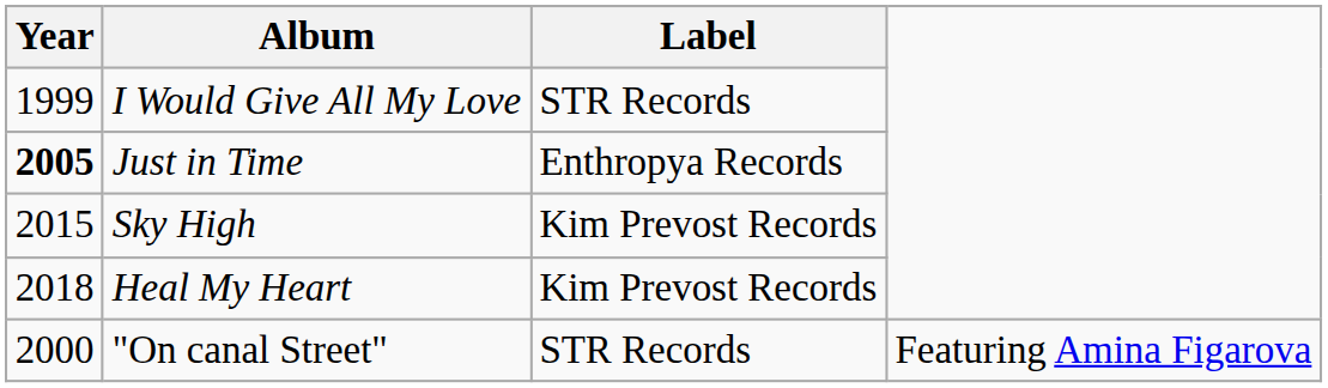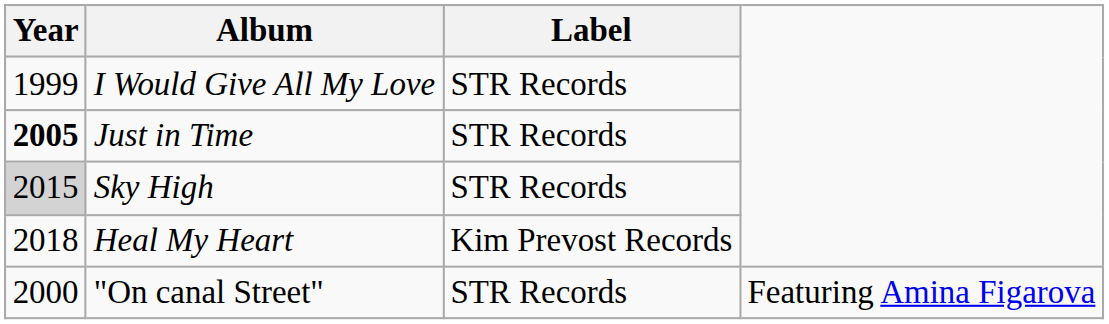Just in Time | Label: Enthropya Records -> STR Records
Sky High | Year: no background -> lightgrey background
Sky High | Label: Kim Prevost Records -> STR Records
